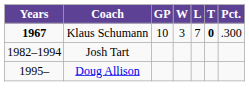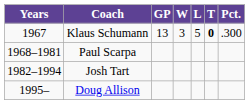Klaus Schumann | Years: bold -> normal
Klaus Schumann | GP: 10 -> 13
Klaus Schumann | L: 7 -> 5
+ row: 1968–1981 | Paul Scarpa
